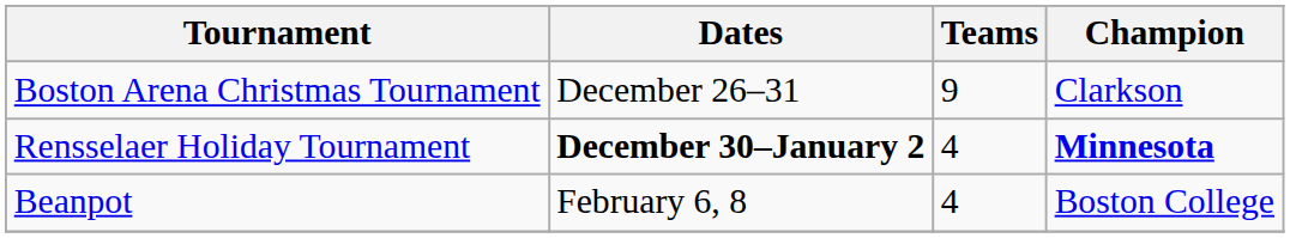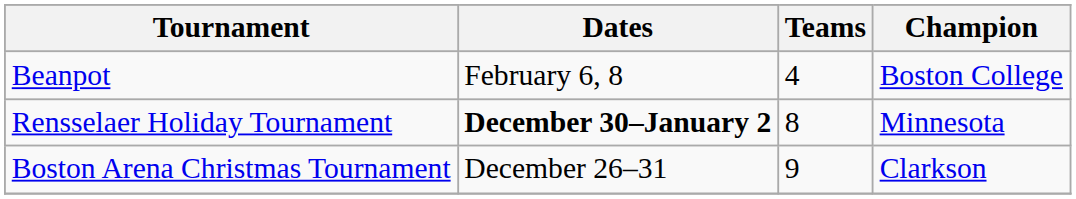rows swapped: Boston Arena Christmas Tournament <-> Beanpot
Rensselaer Holiday Tournament | Teams: 4 -> 8
Rensselaer Holiday Tournament | Champion: bold -> normal
